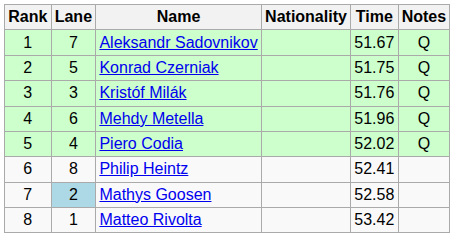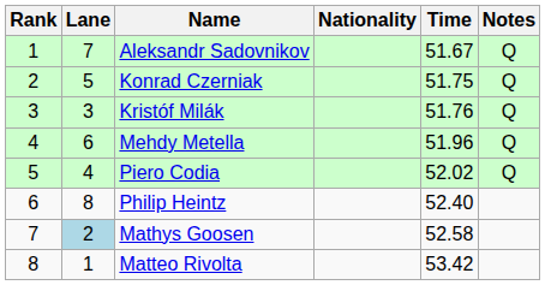Philip Heintz | Time: 52.41 -> 52.40
